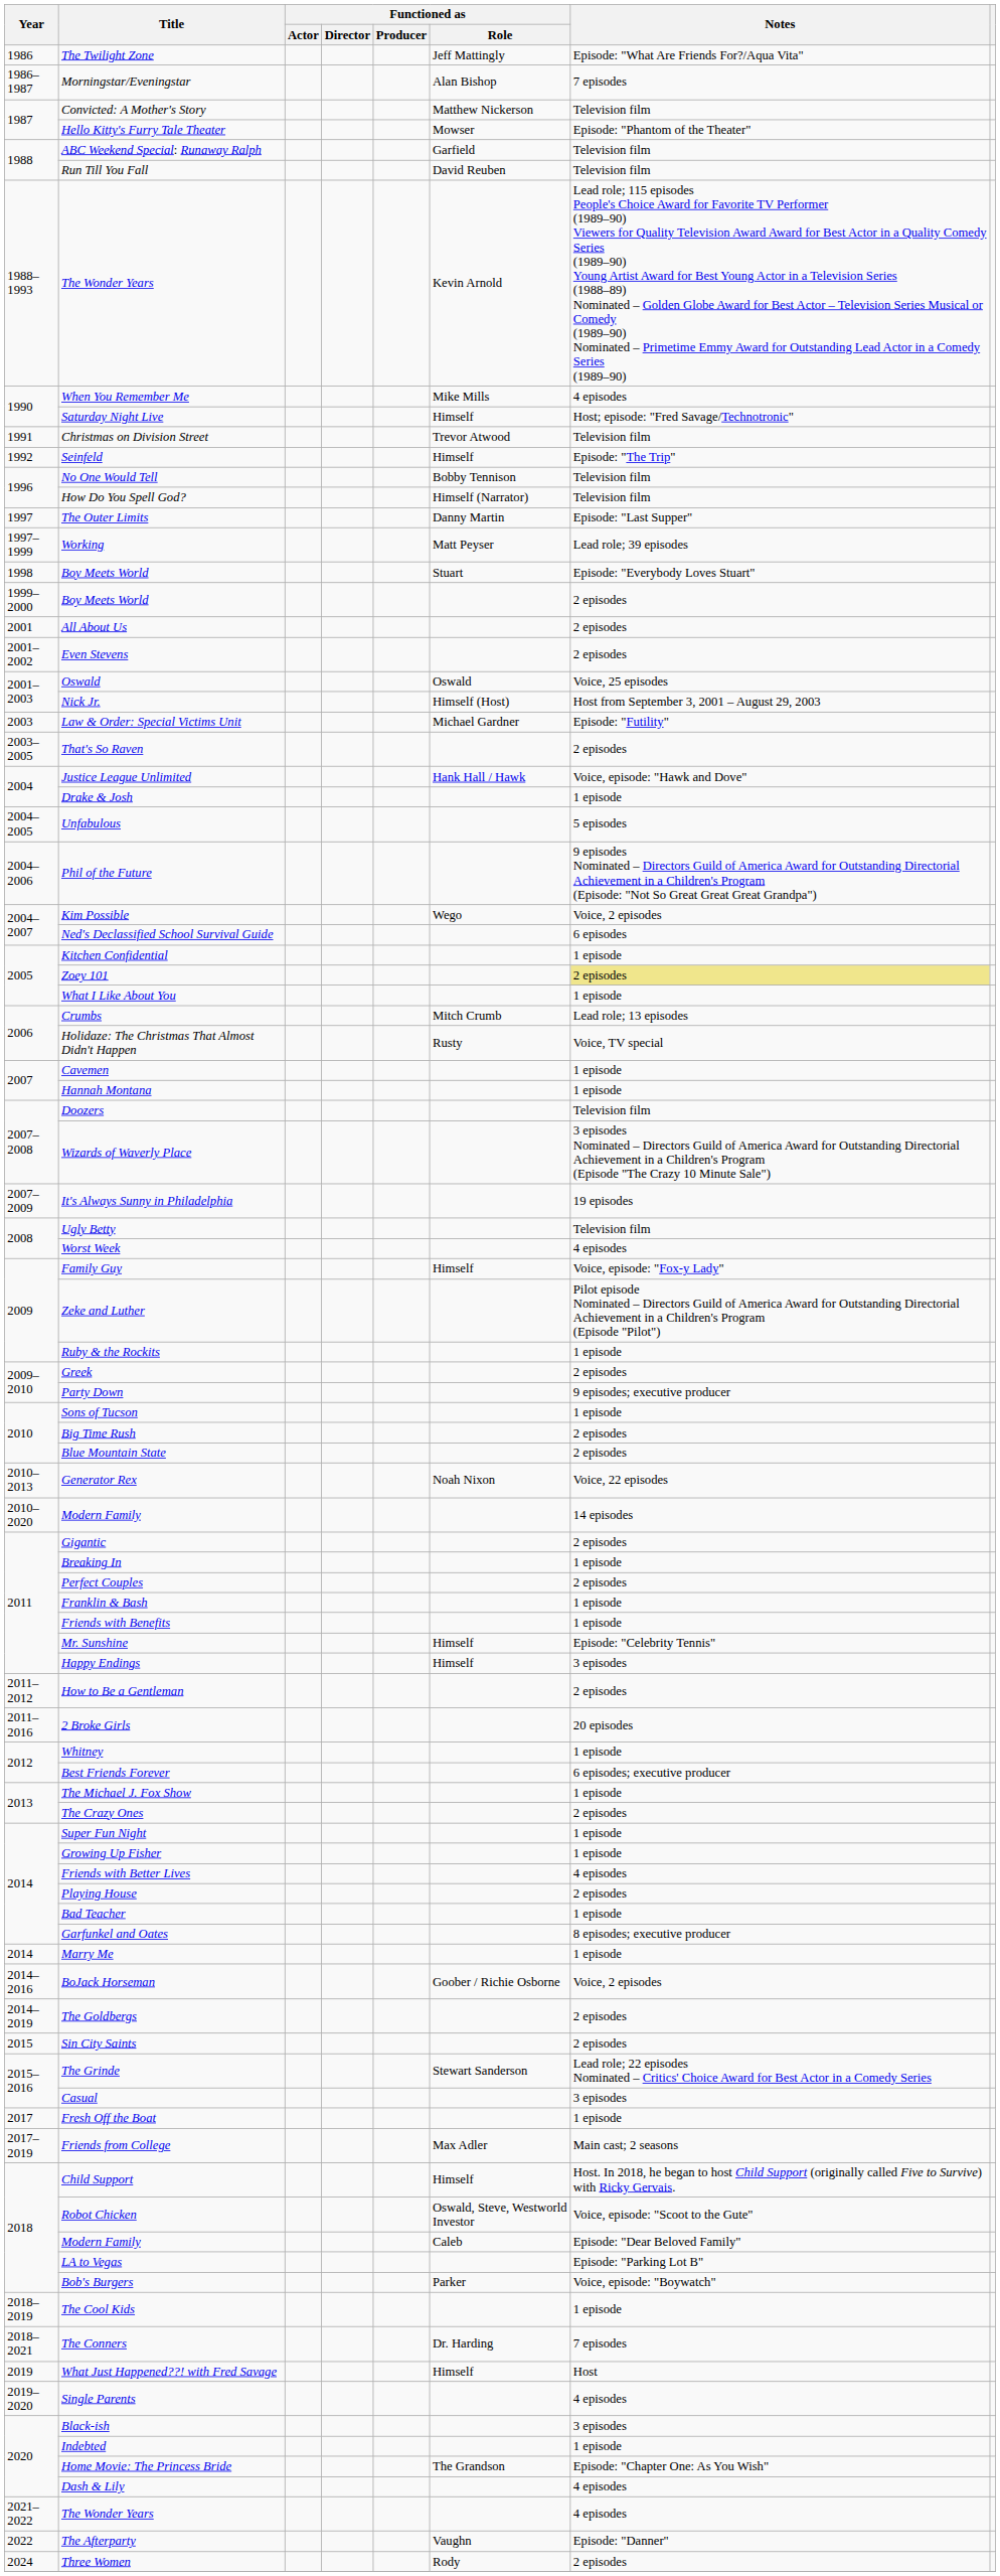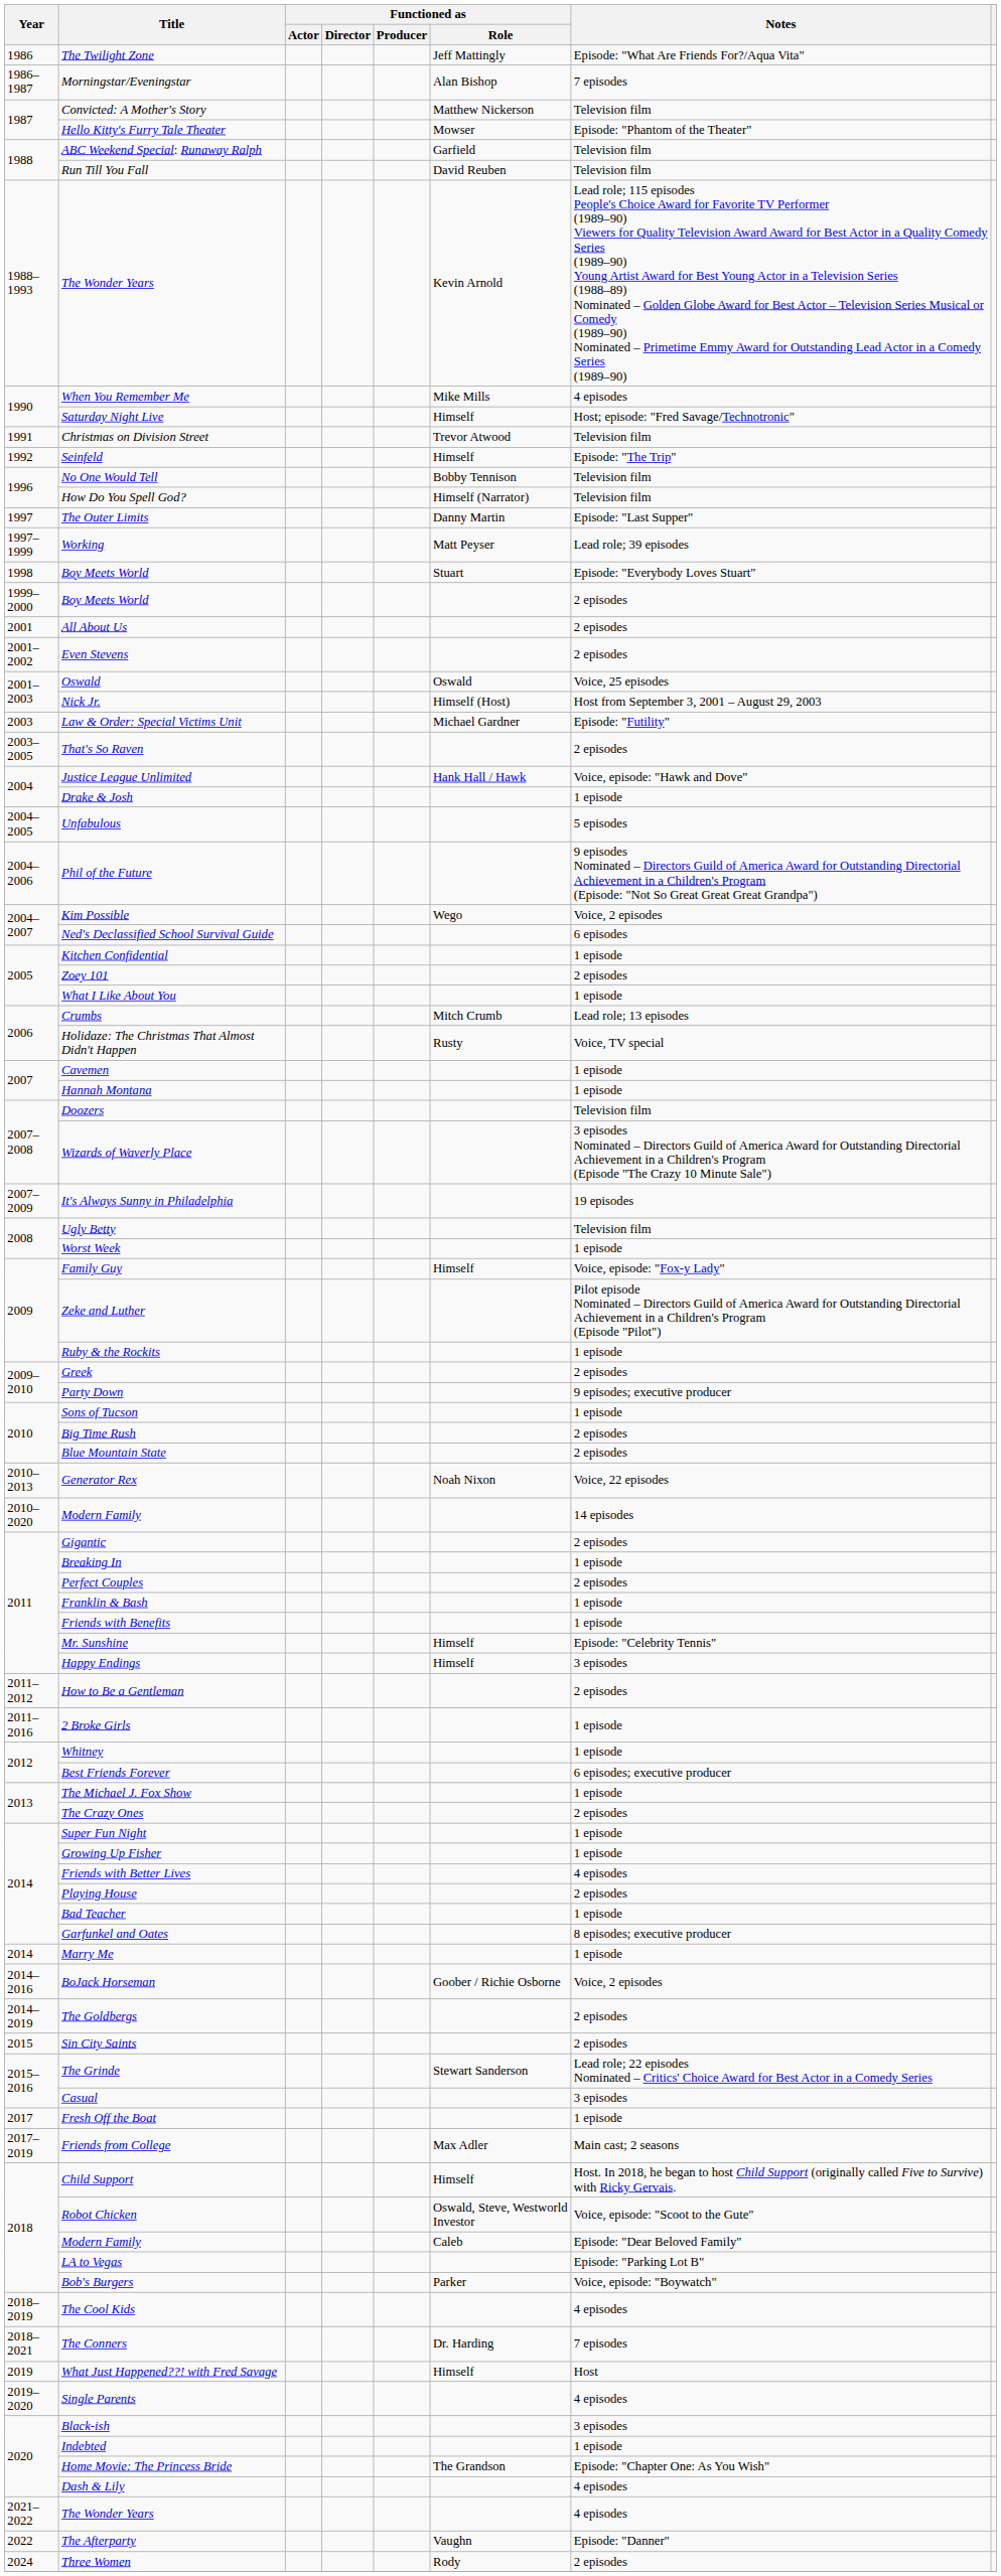Zoey 101 | Notes: khaki background -> no background
Worst Week | Notes: 4 episodes -> 1 episode
2 Broke Girls | Notes: 20 episodes -> 1 episode
The Cool Kids | Notes: 1 episode -> 4 episodes
